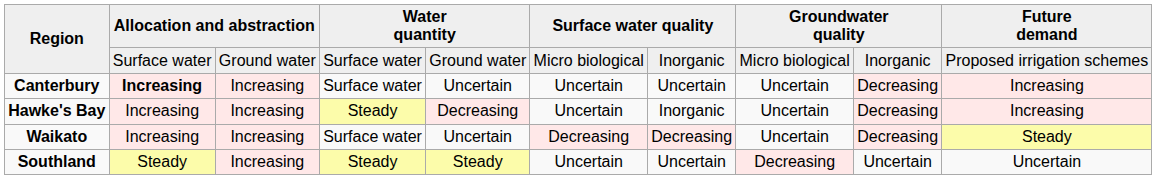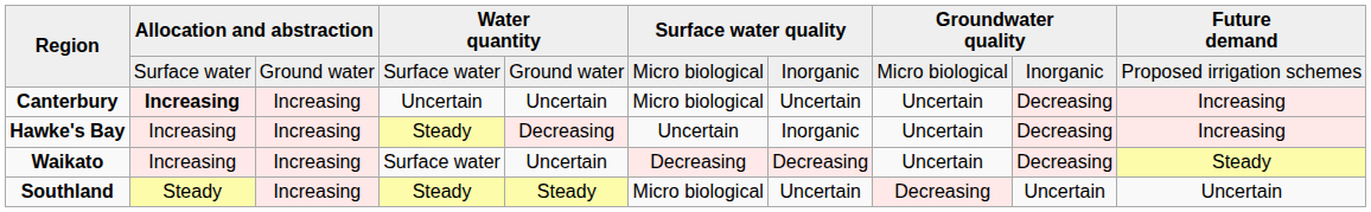Canterbury | column 4: Surface water -> Uncertain
Canterbury | column 6: Uncertain -> Micro biological
Southland | column 6: Uncertain -> Micro biological
